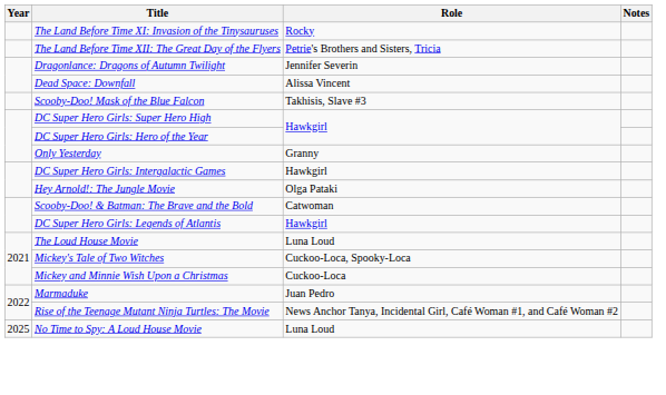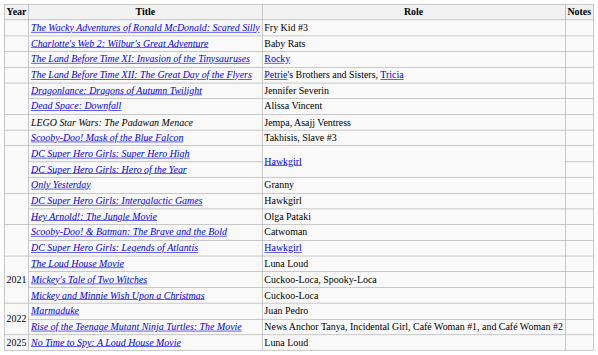+ row: The Wacky Adventures of Ronald McDonald: Scared Silly | Fry Kid #3
+ row: Charlotte's Web 2: Wilbur's Great Adventure | Baby Rats
+ row: LEGO Star Wars: The Padawan Menace | Jempa, Asajj Ventress
